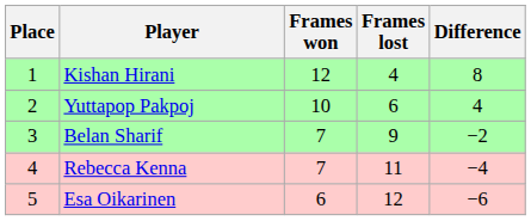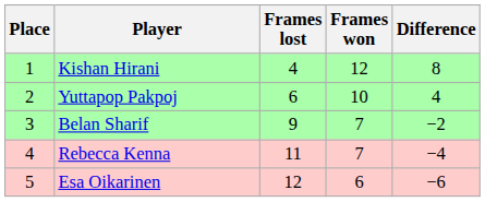columns swapped: Frames won <-> Frames lost
